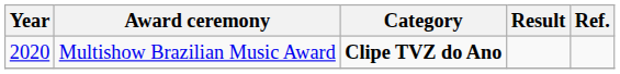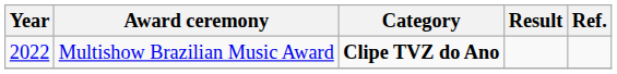Multishow Brazilian Music Award | Year: 2020 -> 2022
